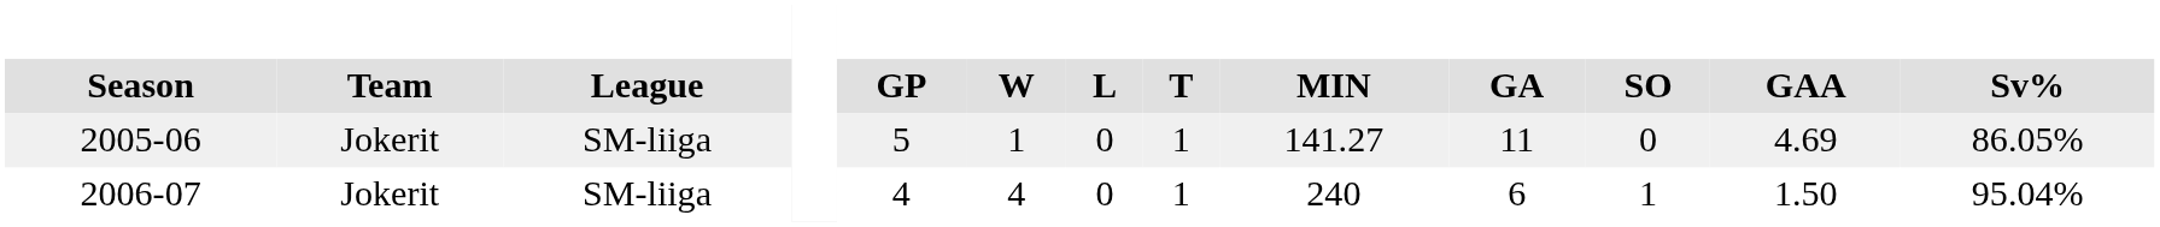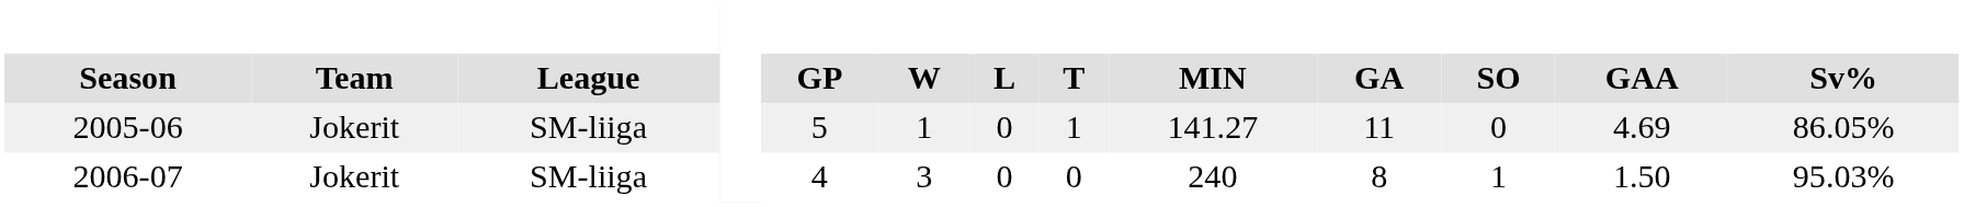2006-07 | W: 4 -> 3
2006-07 | T: 1 -> 0
2006-07 | GA: 6 -> 8
2006-07 | Sv%: 95.04% -> 95.03%
